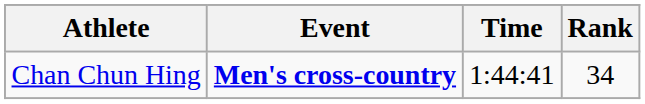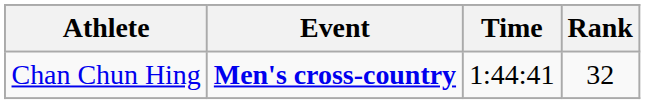Chan Chun Hing | Rank: 34 -> 32
